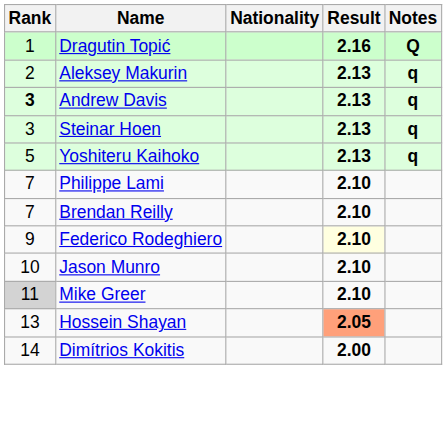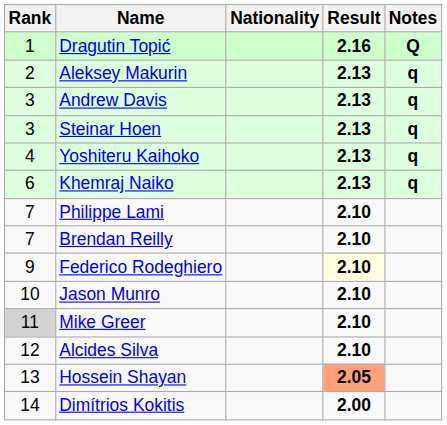Andrew Davis | Rank: bold -> normal
Yoshiteru Kaihoko | Rank: 5 -> 4
+ row: 6 | Khemraj Naiko | 2.13 | q
+ row: 12 | Alcides Silva | 2.10
